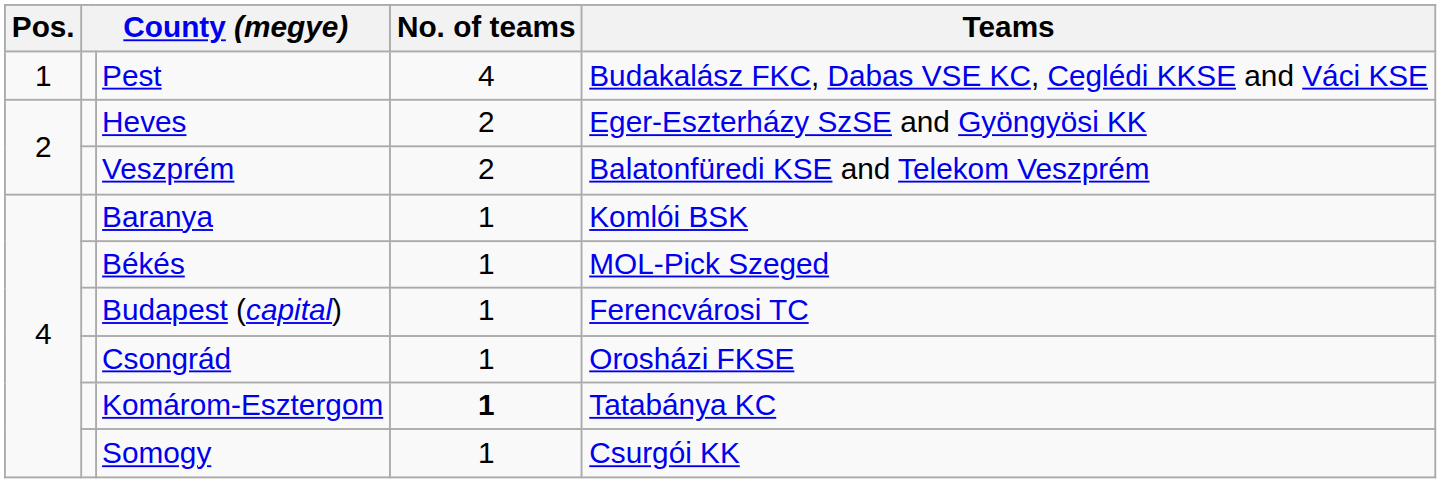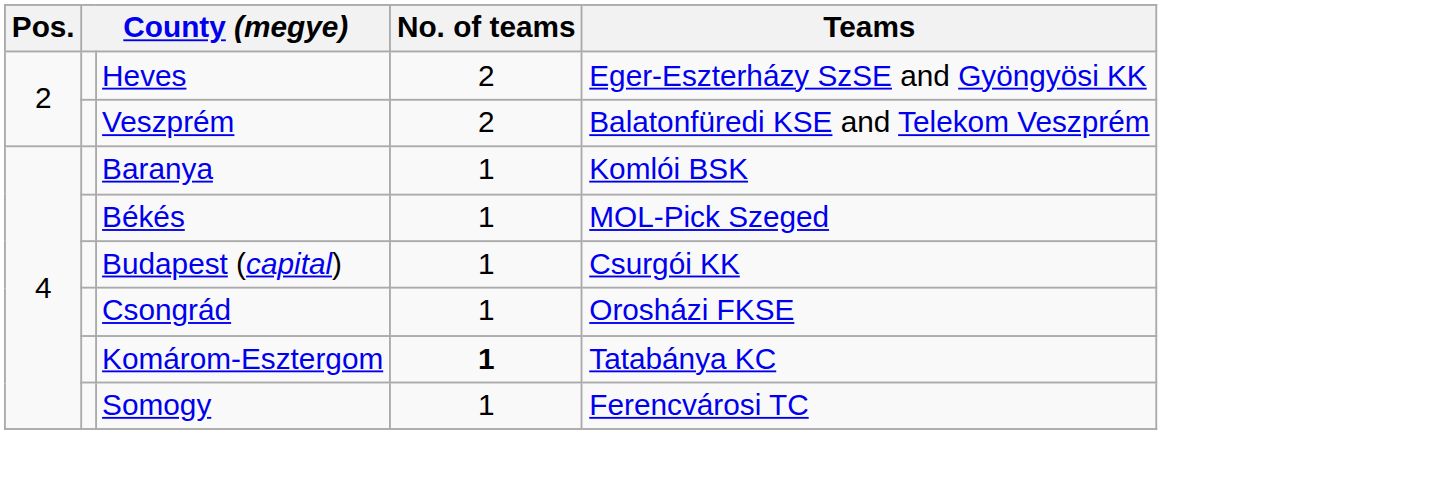- row: 1 | Pest | 4 | Budakalász FKC, Dabas VSE KC, Ceglédi KKSE and Váci KSE
Budapest (capital) | Teams: Ferencvárosi TC -> Csurgói KK
Somogy | Teams: Csurgói KK -> Ferencvárosi TC
